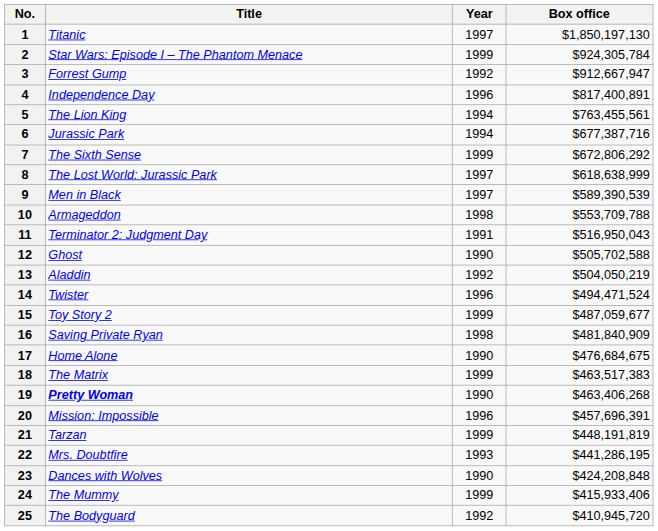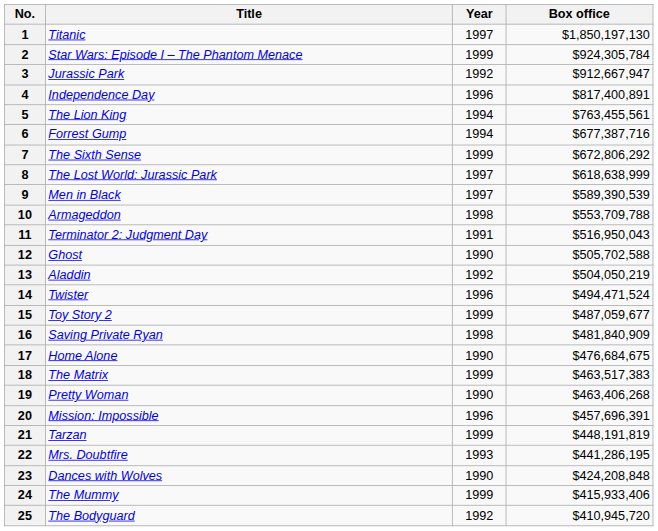3 | Title: Forrest Gump -> Jurassic Park
6 | Title: Jurassic Park -> Forrest Gump
19 | Title: bold -> normal
